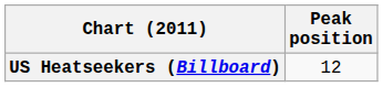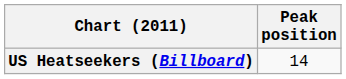US Heatseekers (Billboard) | Peak position: 12 -> 14
